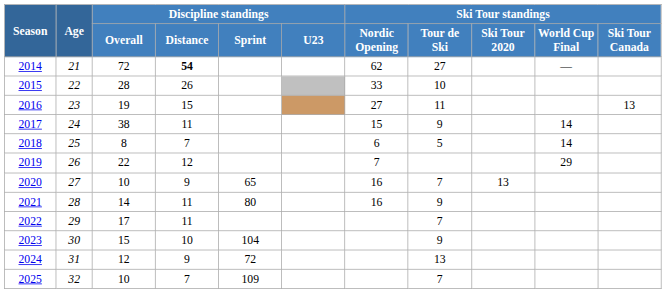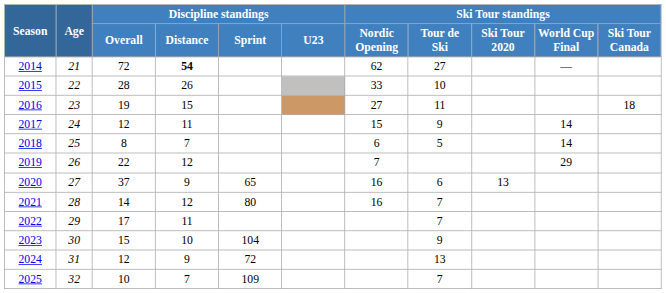2016 | Ski Tour standings / Ski Tour Canada: 13 -> 18
2017 | Discipline standings / Overall: 38 -> 12
2020 | Discipline standings / Overall: 10 -> 37
2020 | Ski Tour standings / Tour de Ski: 7 -> 6
2021 | Discipline standings / Distance: 11 -> 12
2021 | Ski Tour standings / Tour de Ski: 9 -> 7
